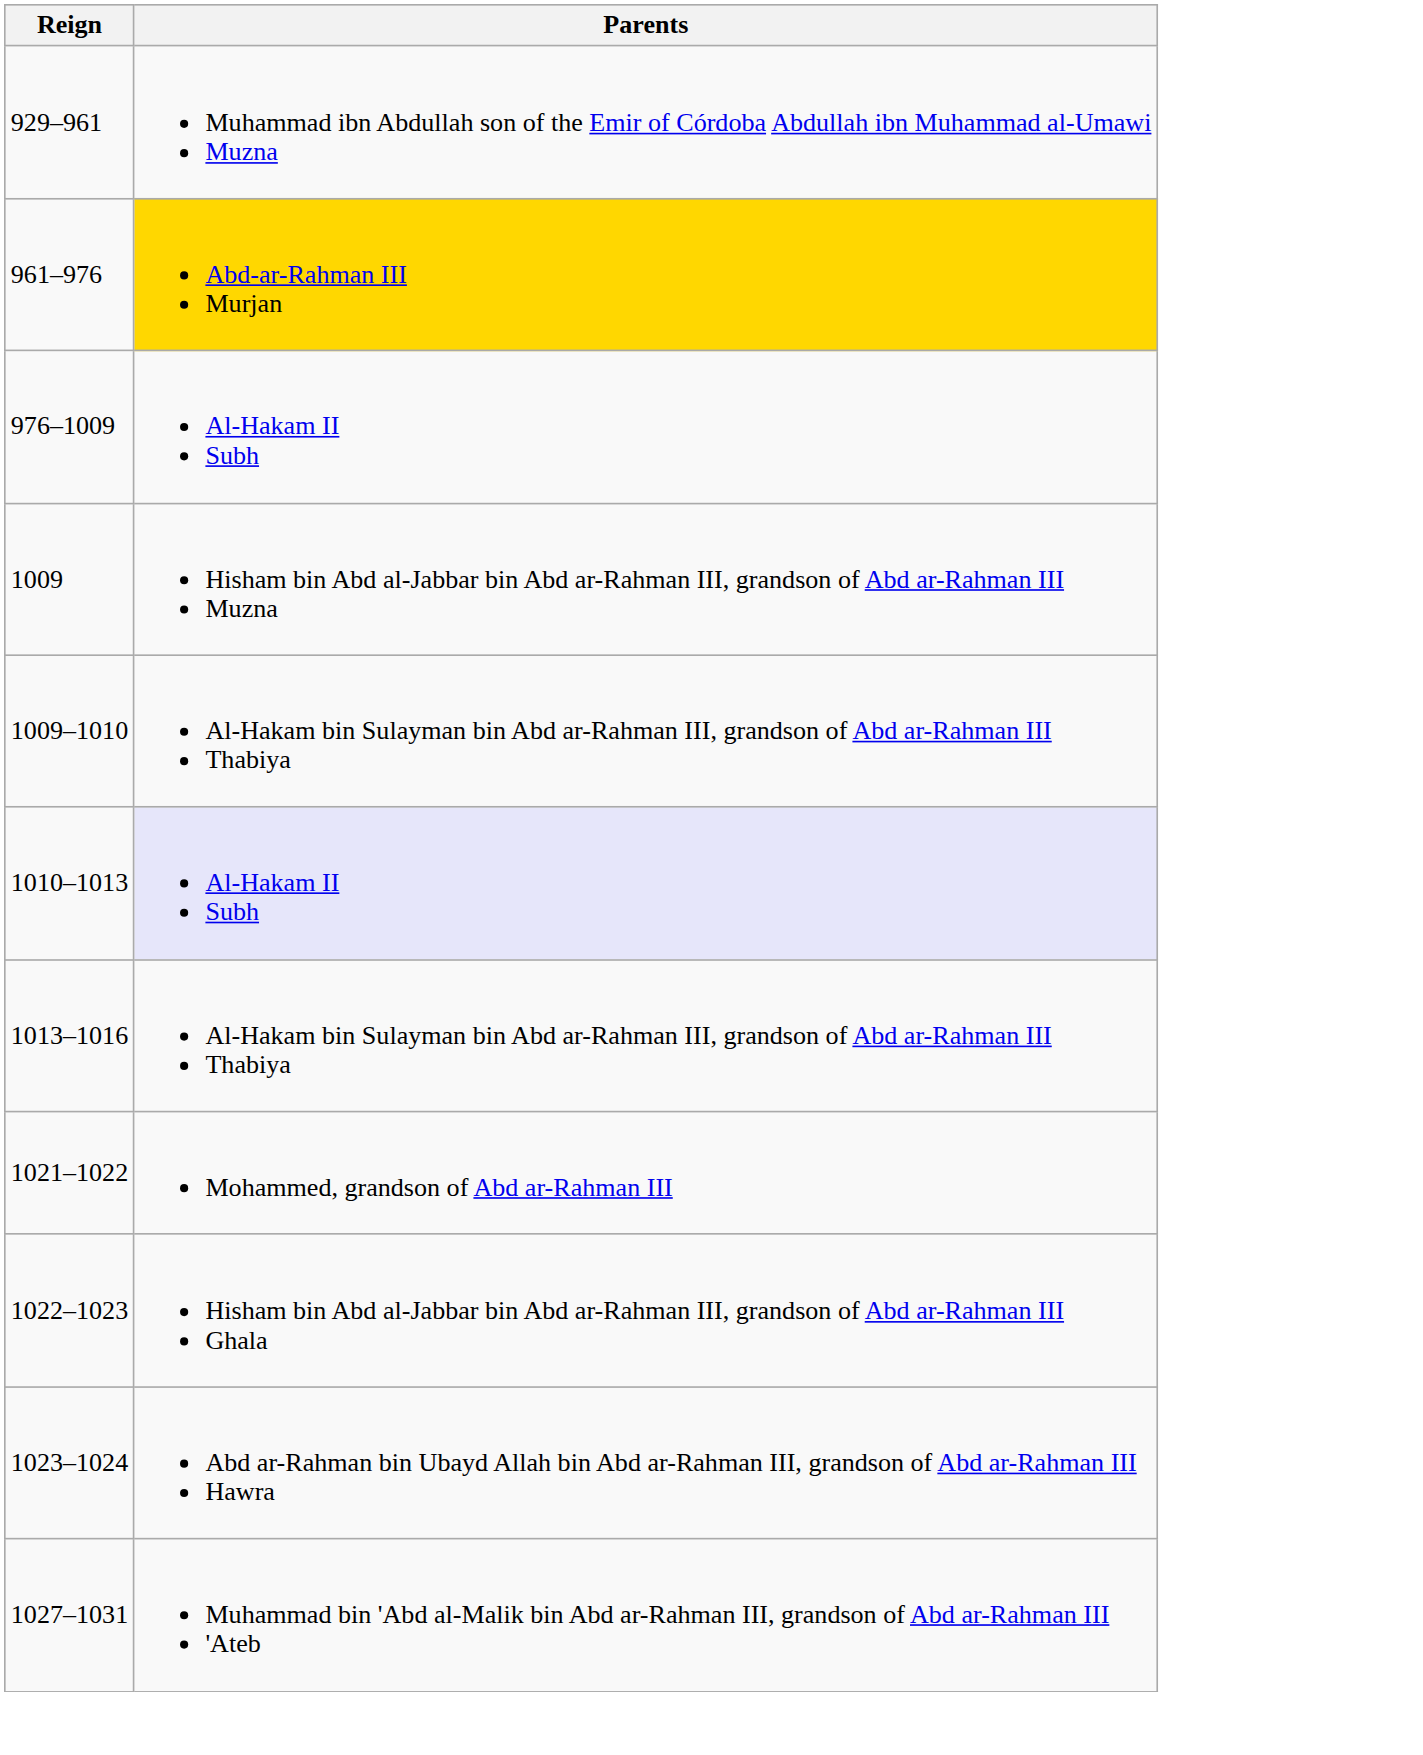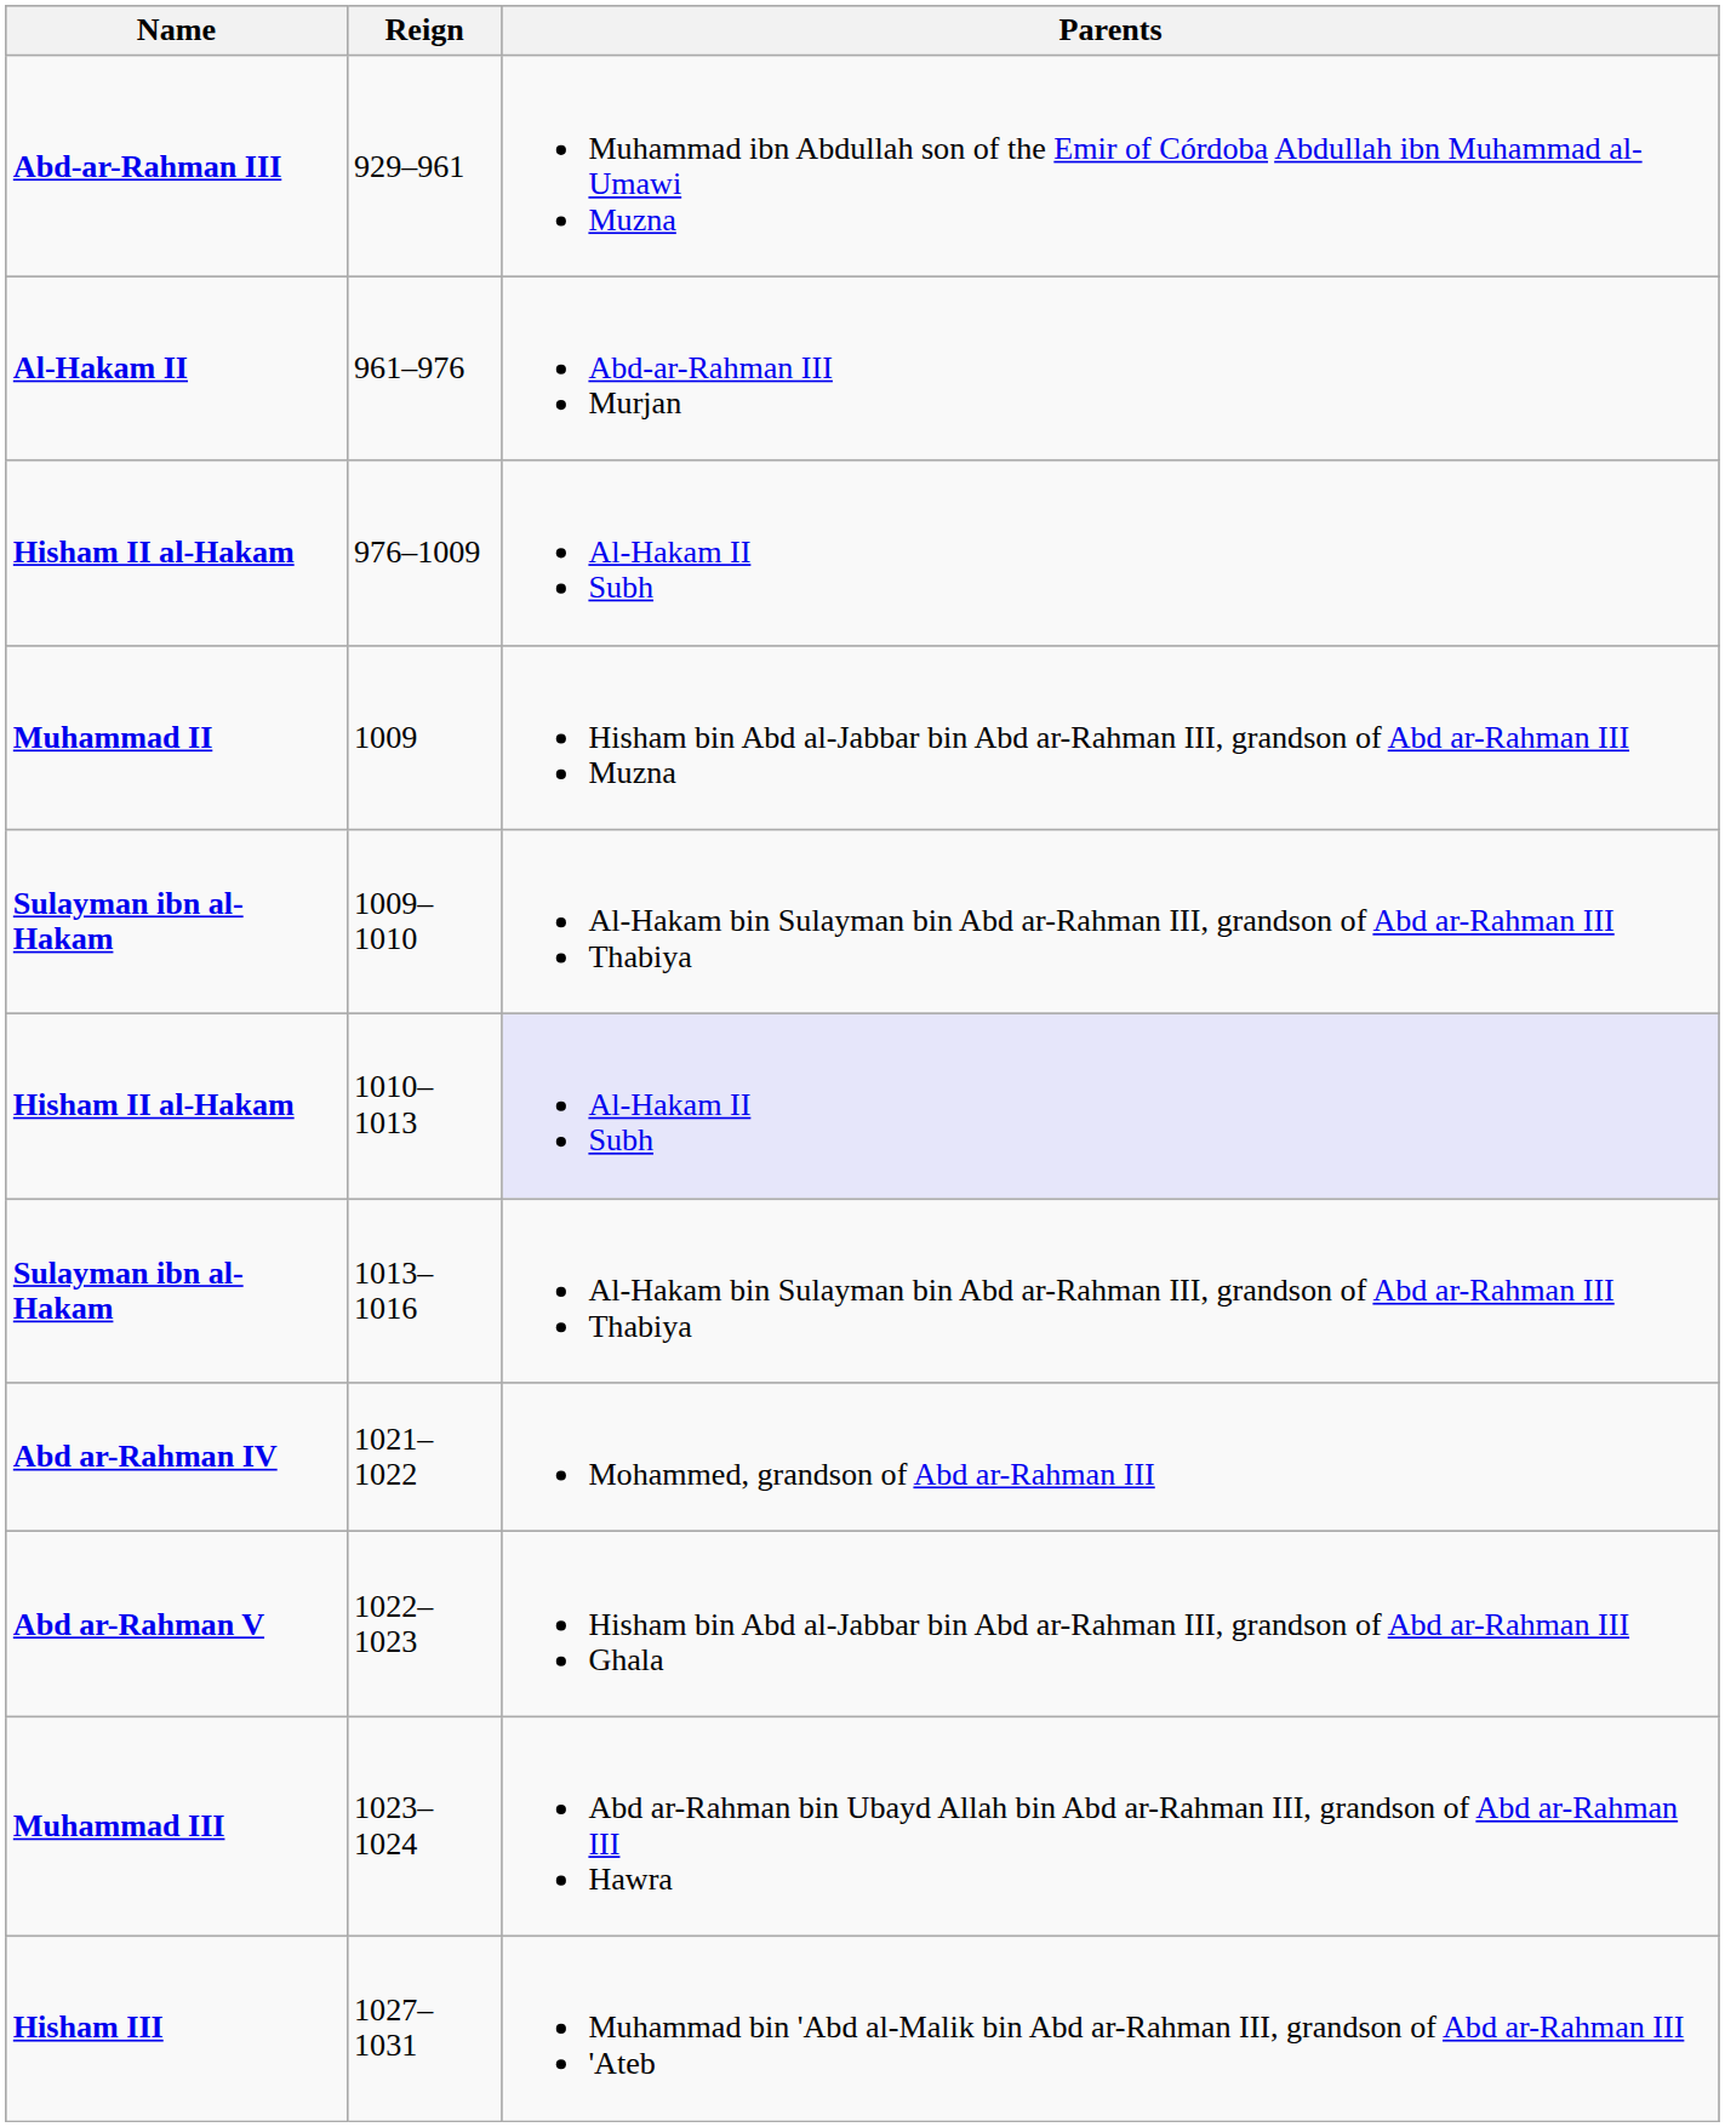+ column: Name | Abd-ar-Rahman III | Al-Hakam II | Hisham II al-Hakam | Muhammad II | Sulayman ibn al-Hakam | Hisham II al-Hakam | Sulayman ibn al-Hakam | Abd ar-Rahman IV | Abd ar-Rahman V | Muhammad III | Hisham III
961–976 | Parents: gold background -> no background
